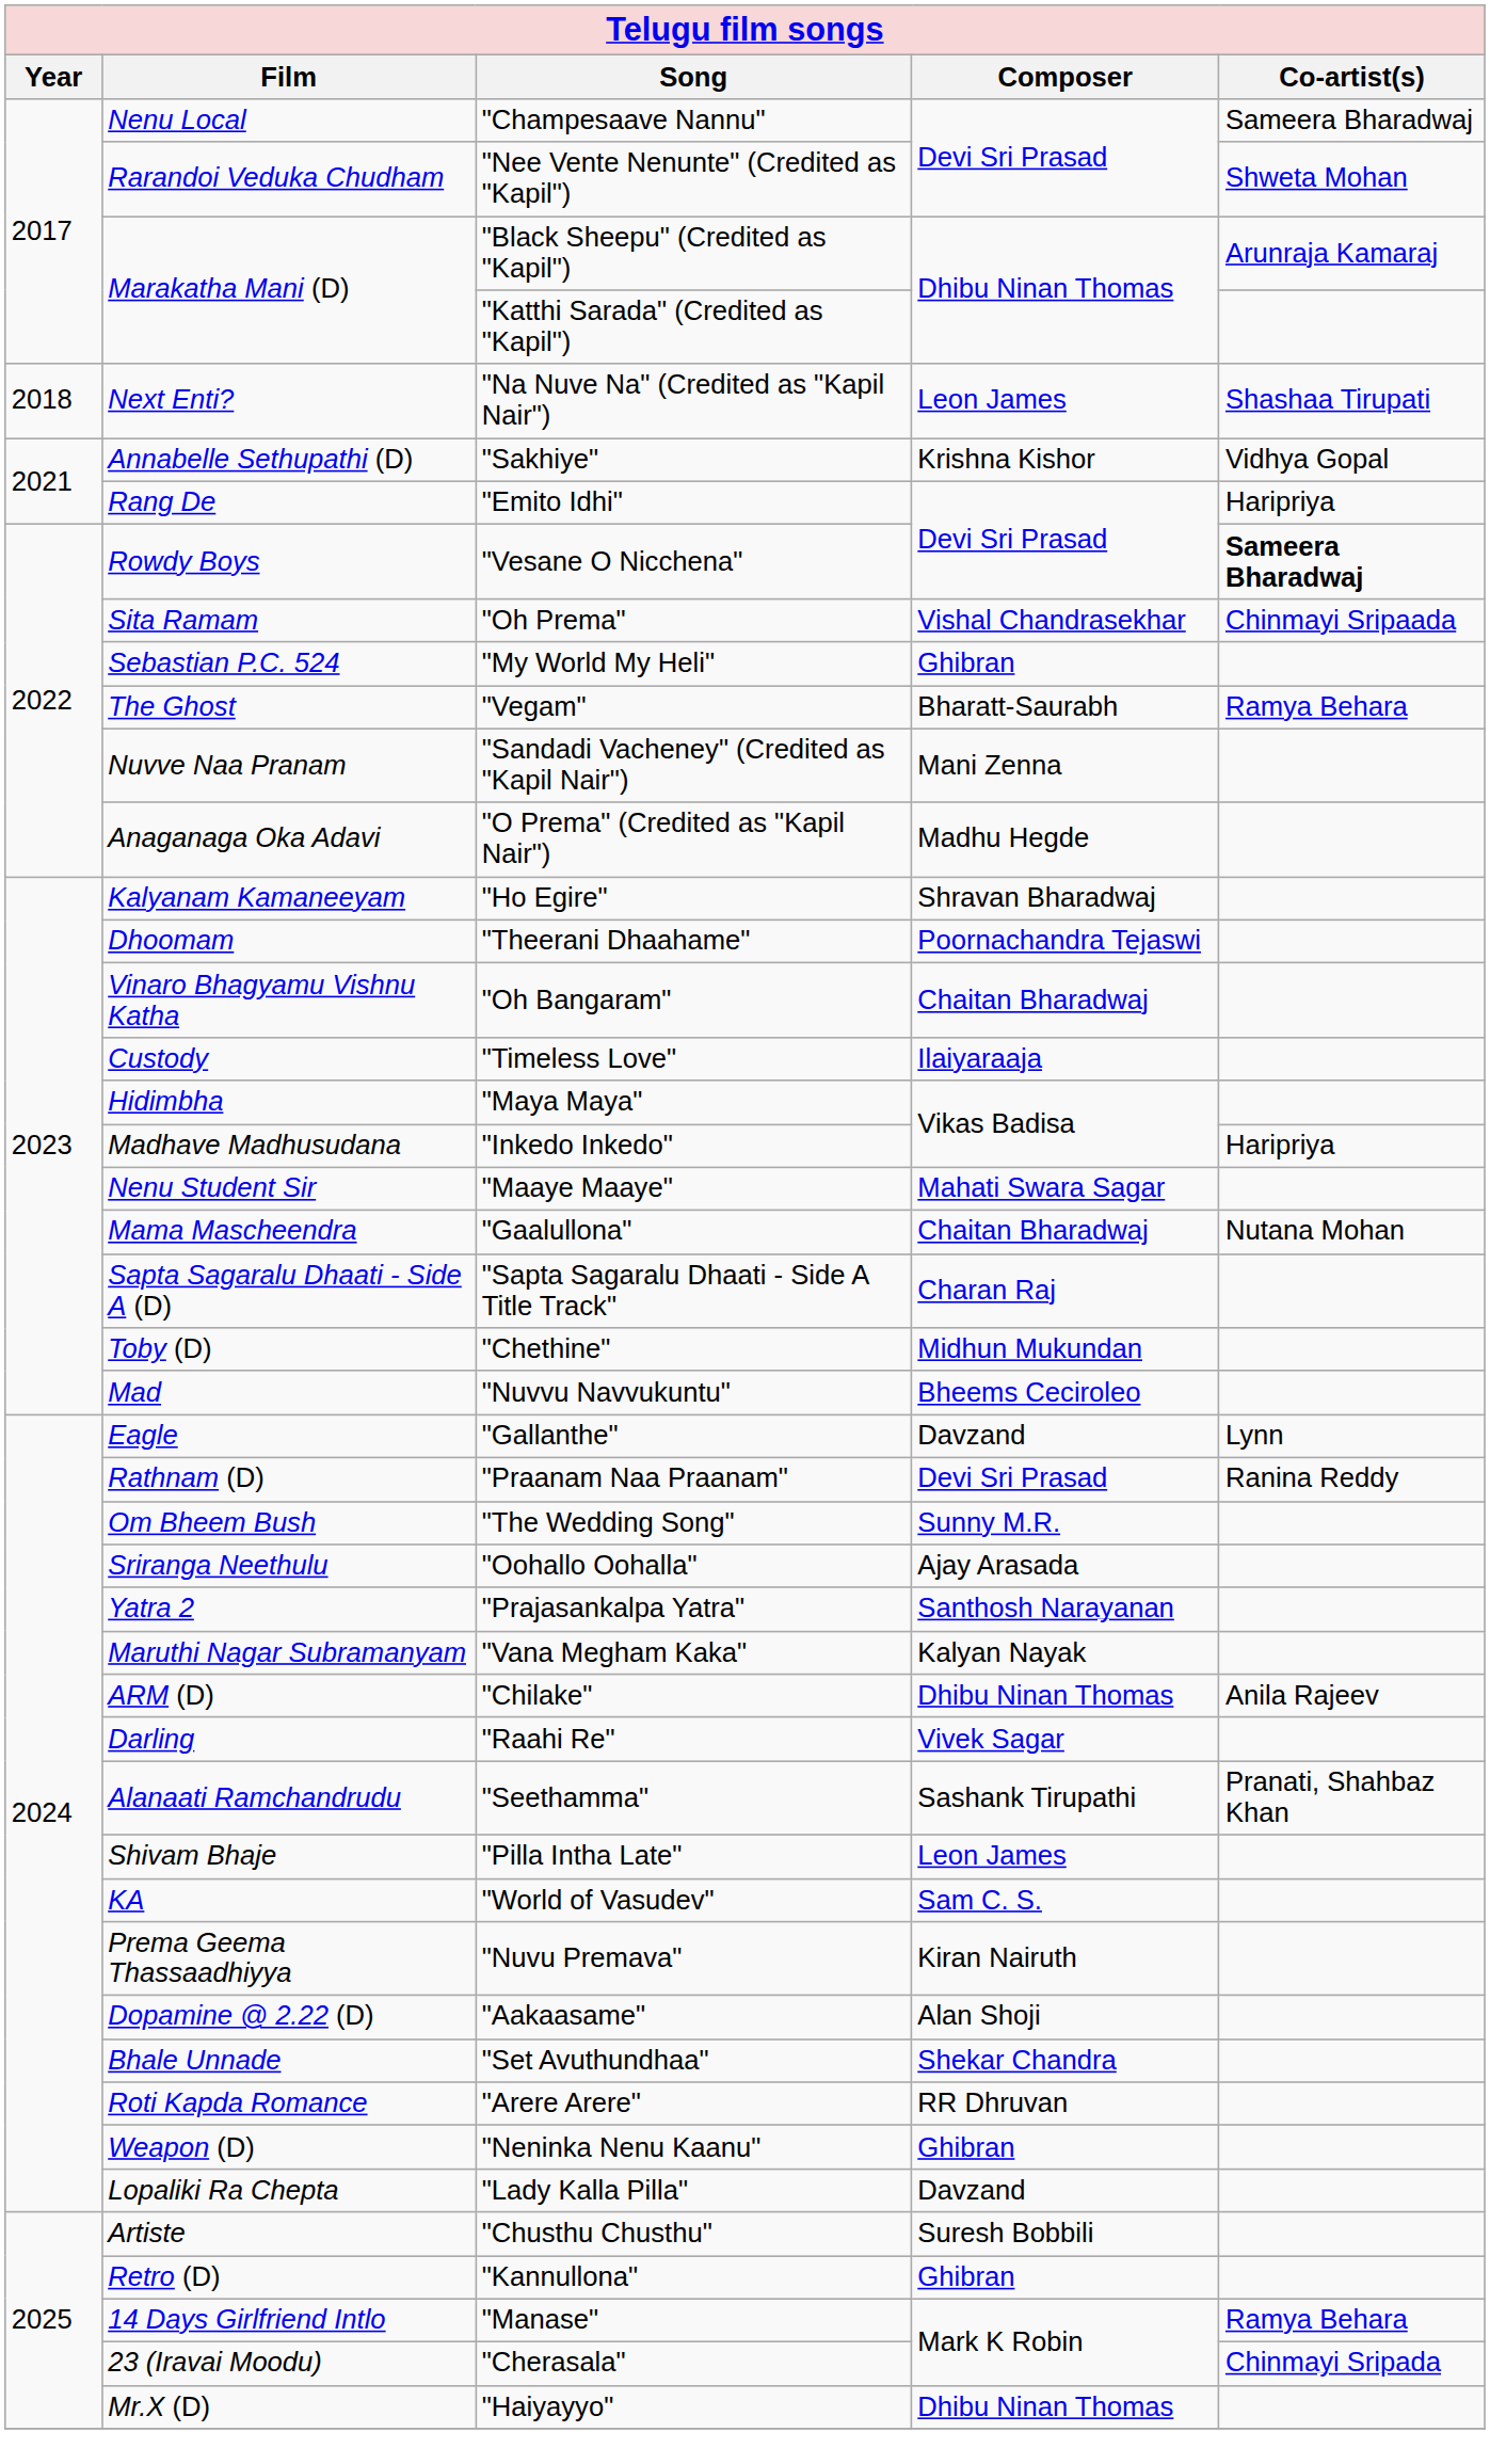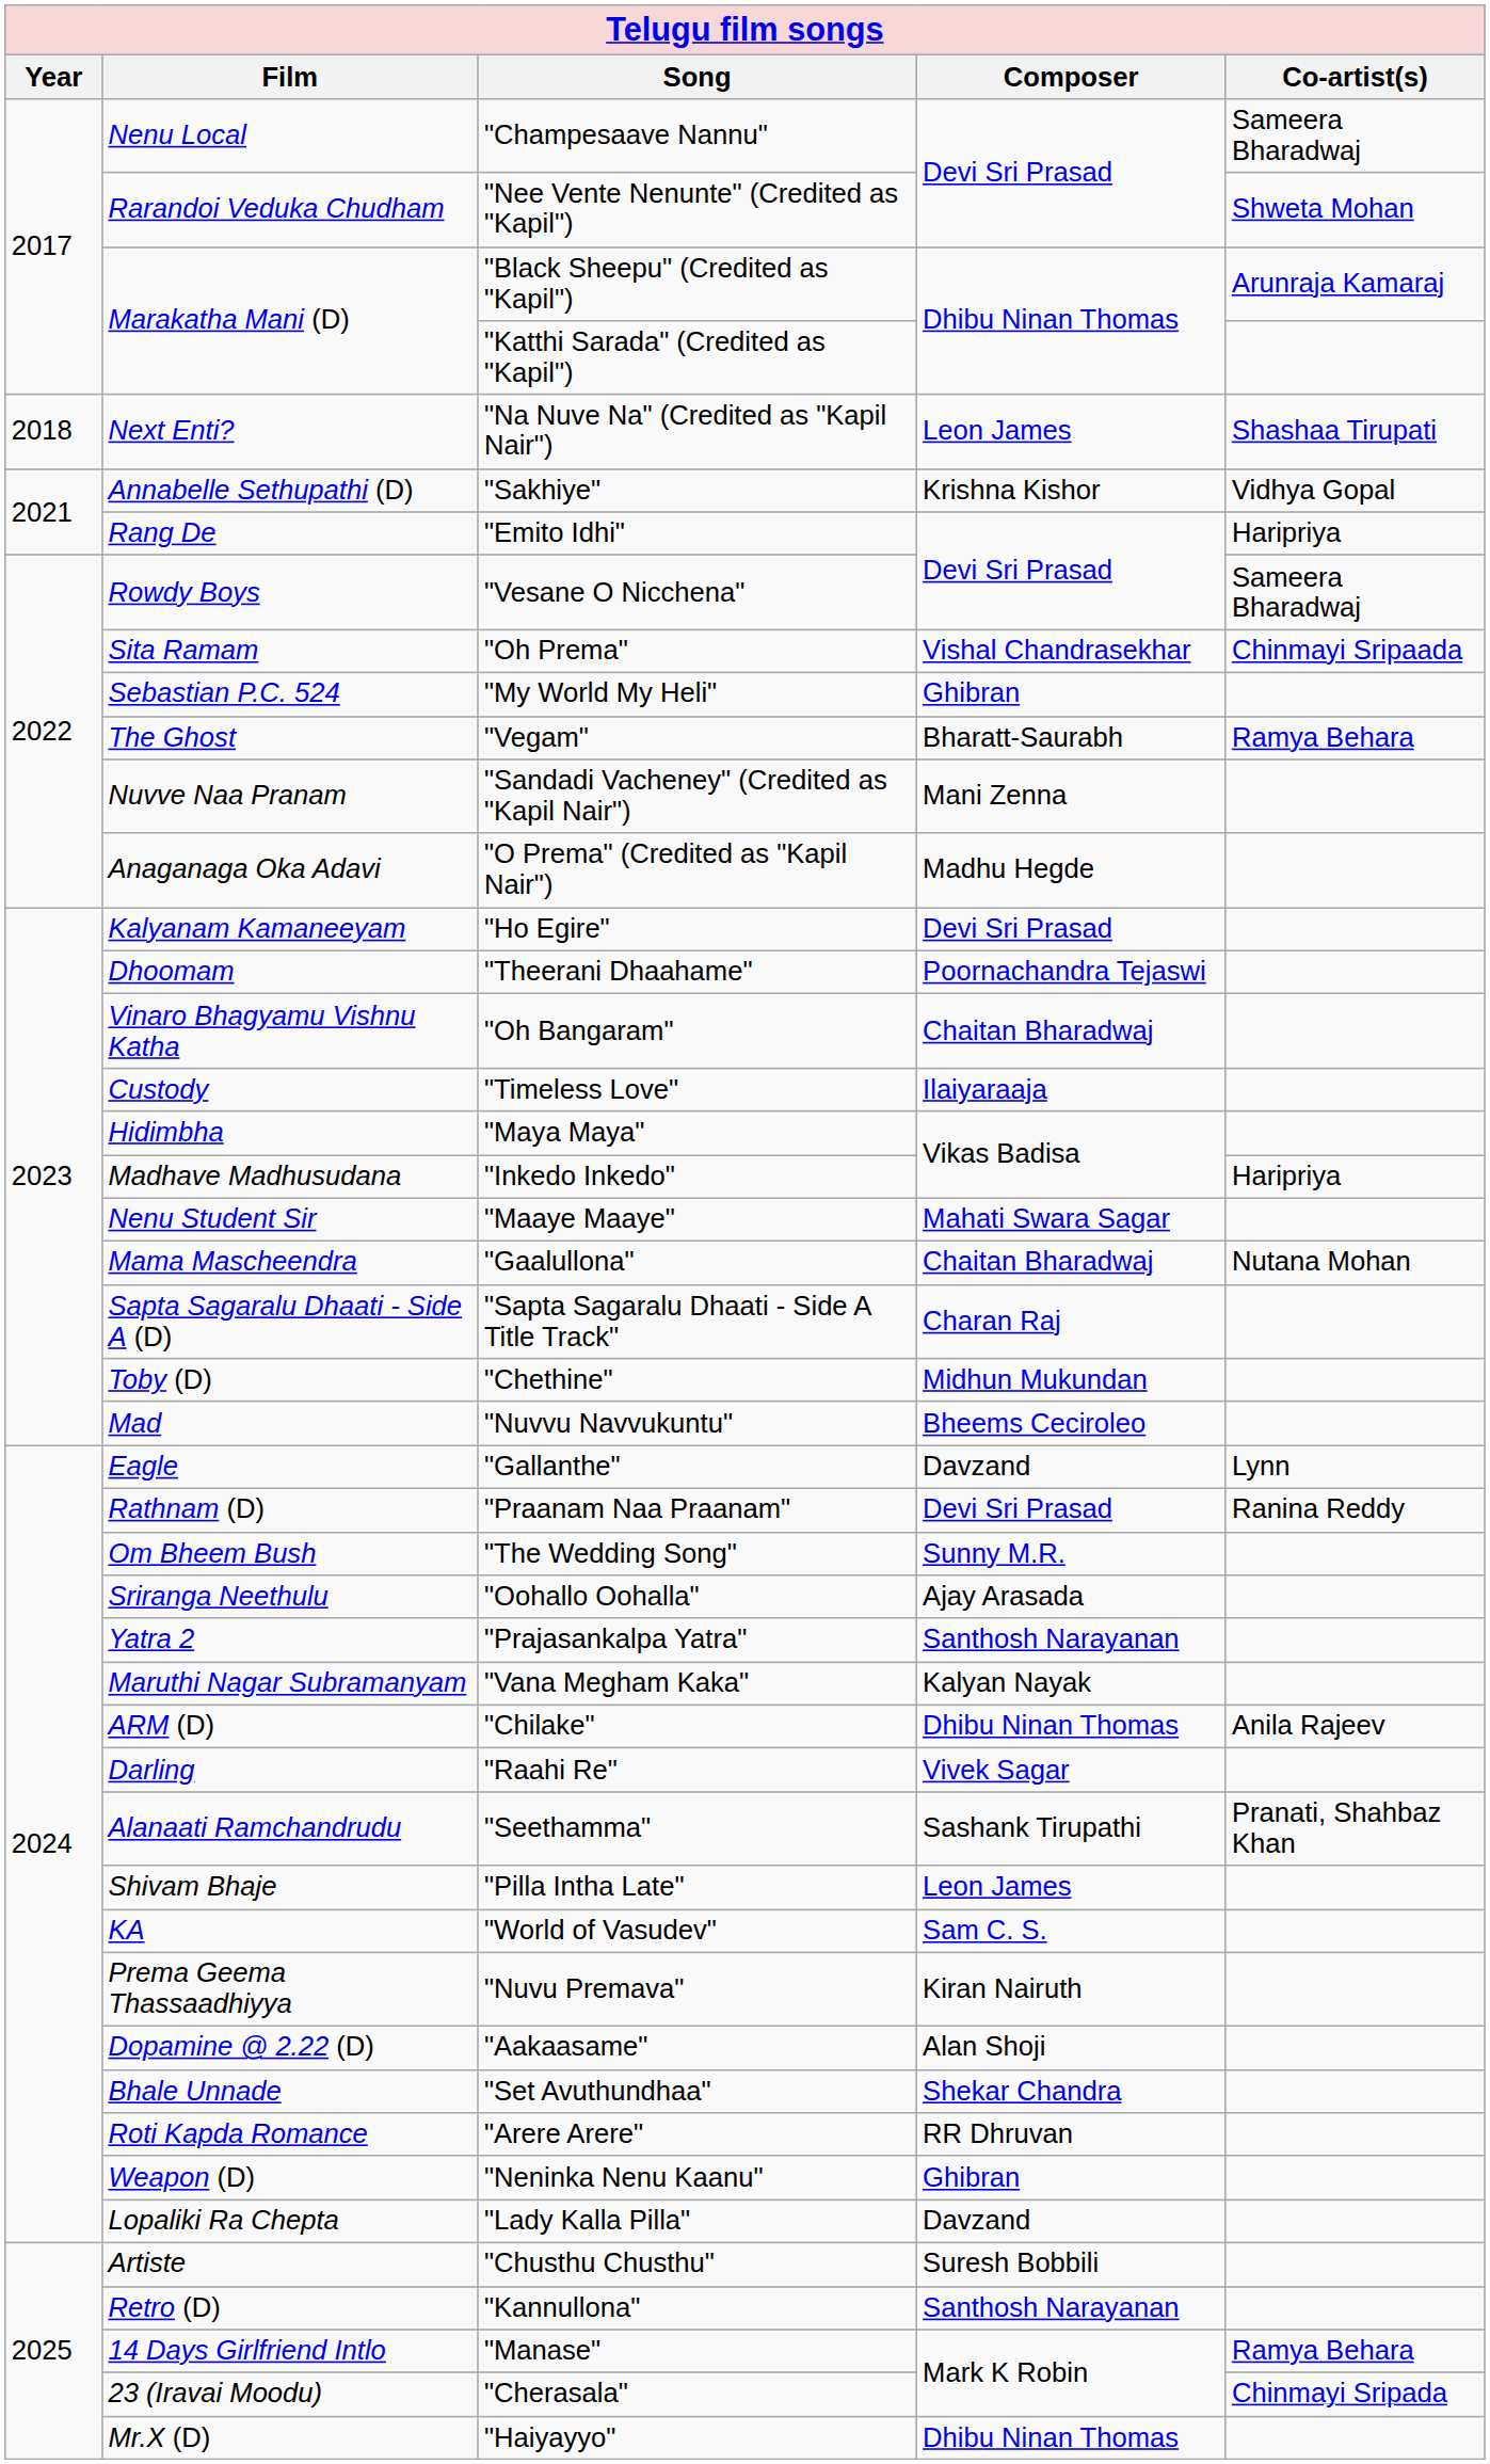"Vesane O Nicchena" | Co-artist(s): bold -> normal
"Ho Egire" | Composer: Shravan Bharadwaj -> Devi Sri Prasad
"Kannullona" | Composer: Ghibran -> Santhosh Narayanan
